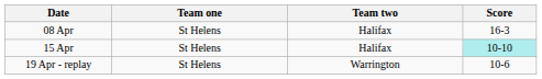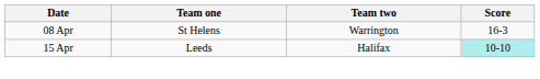08 Apr | Team two: Halifax -> Warrington
15 Apr | Team one: St Helens -> Leeds
- row: 19 Apr - replay | St Helens | Warrington | 10-6
